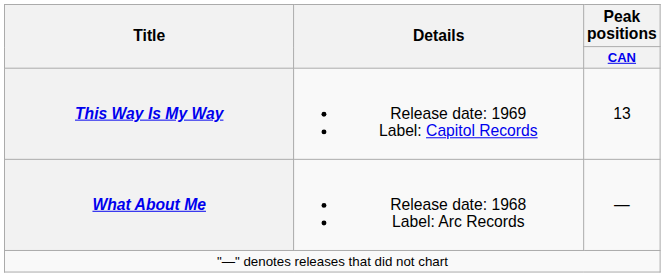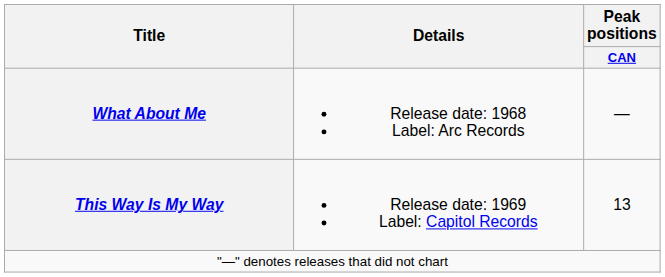rows swapped: What About Me <-> This Way Is My Way
